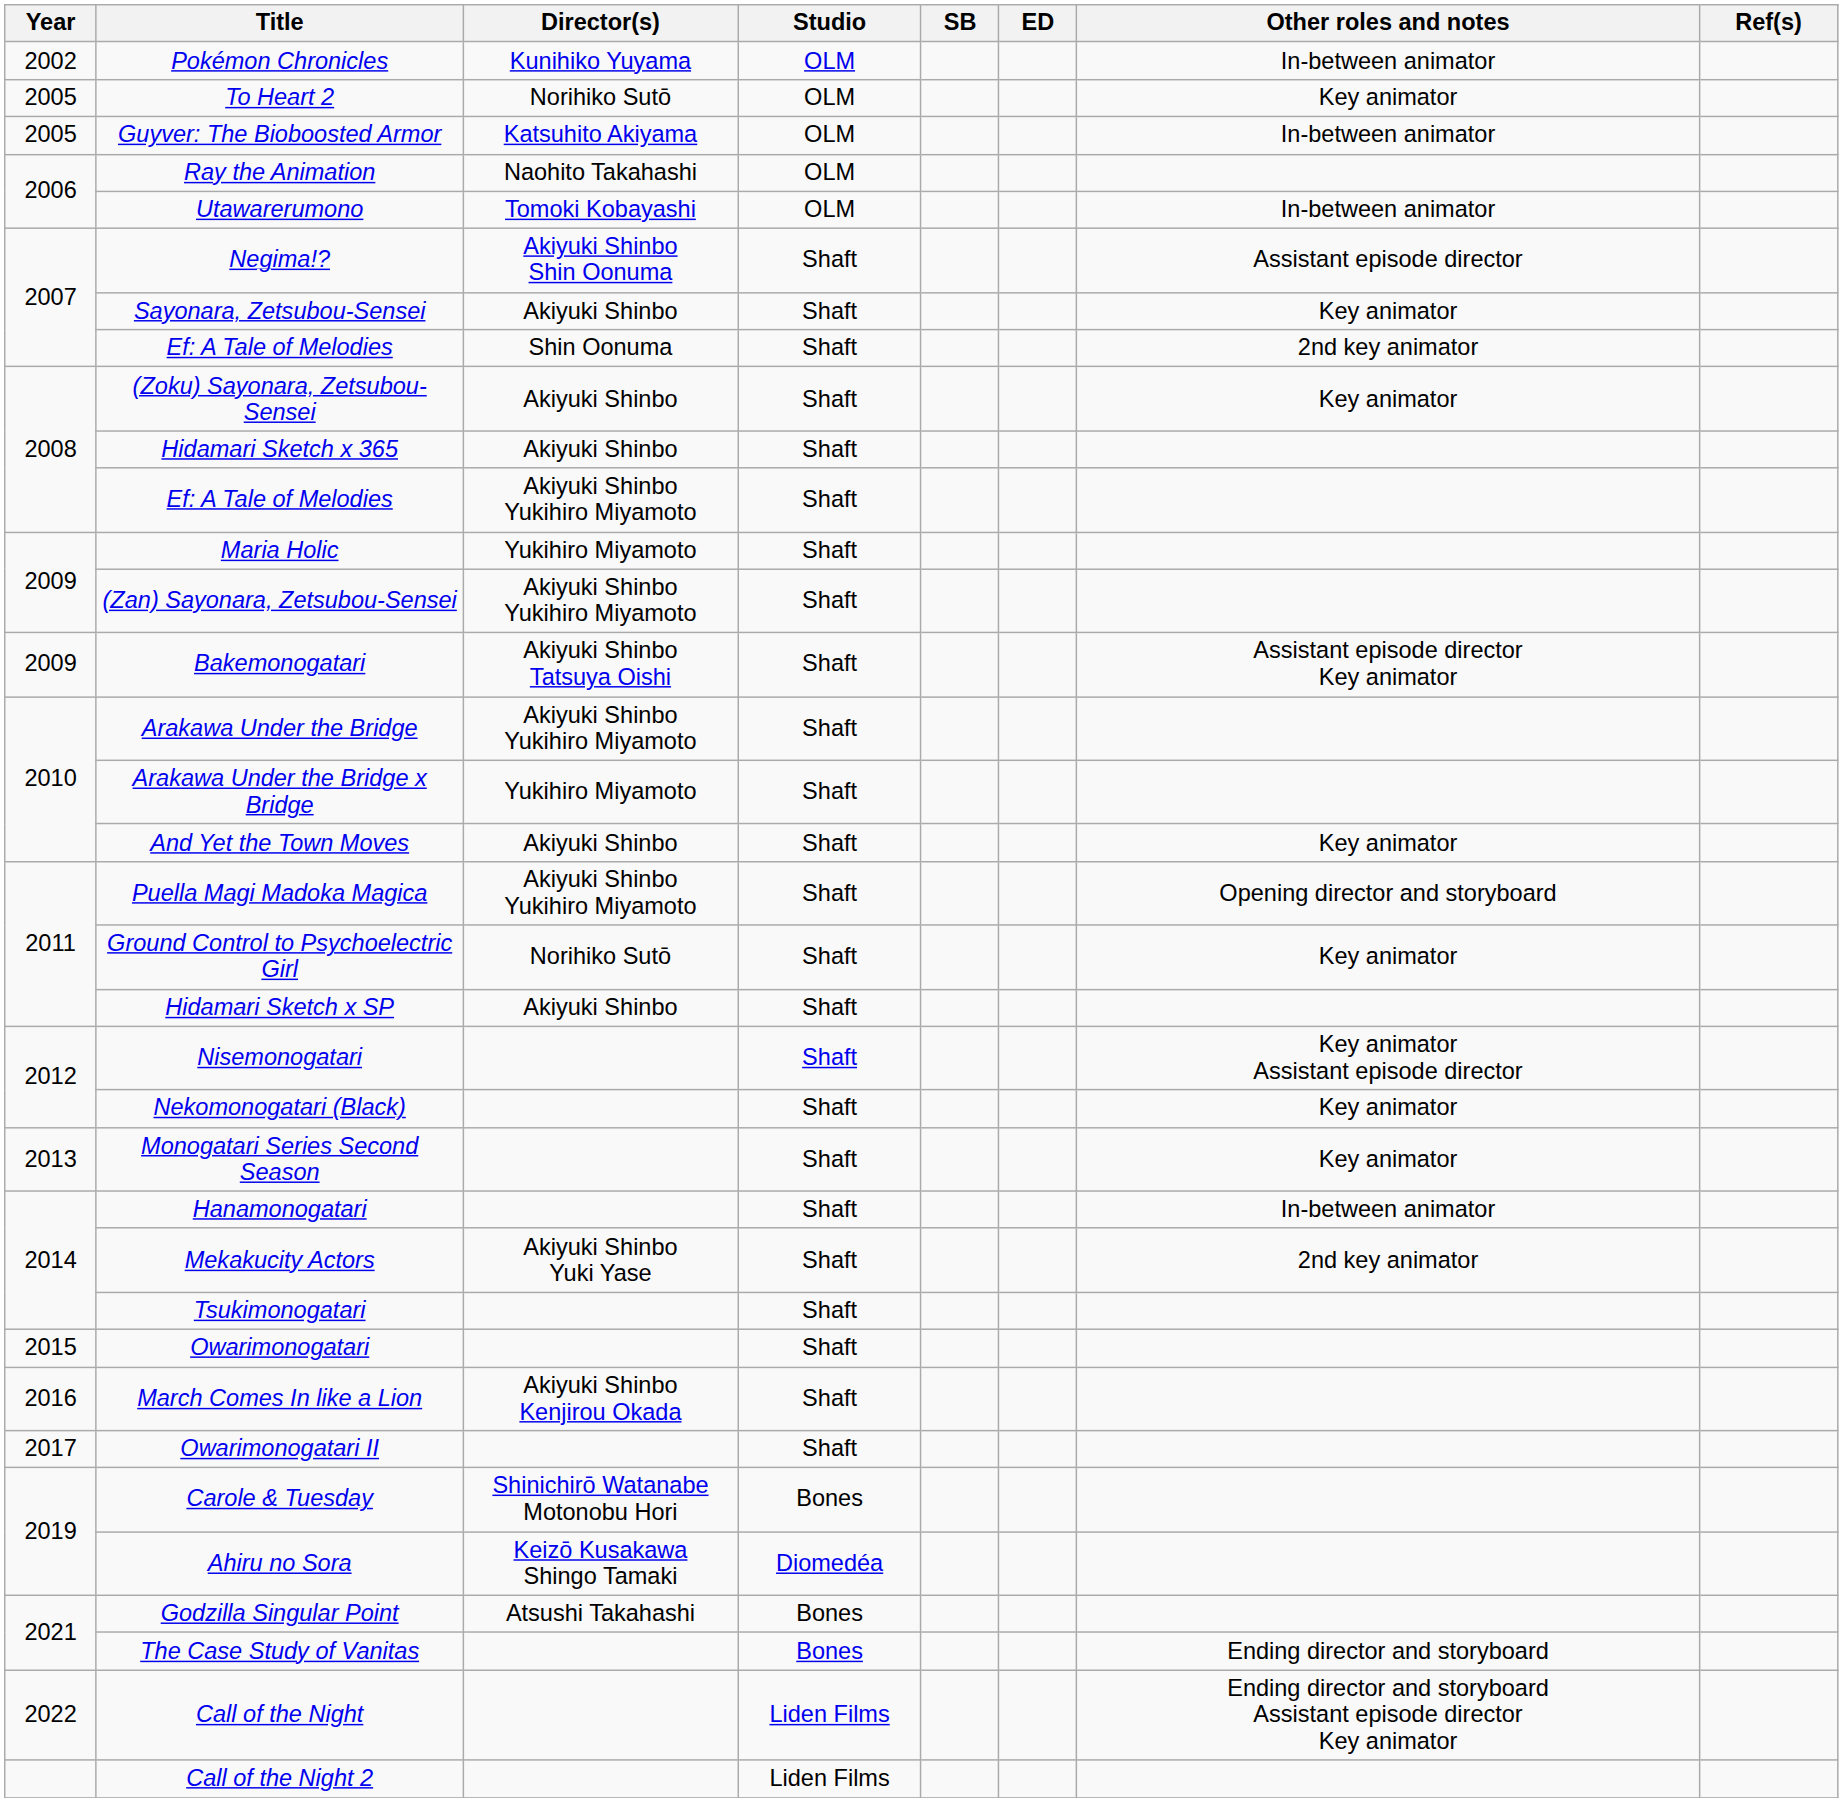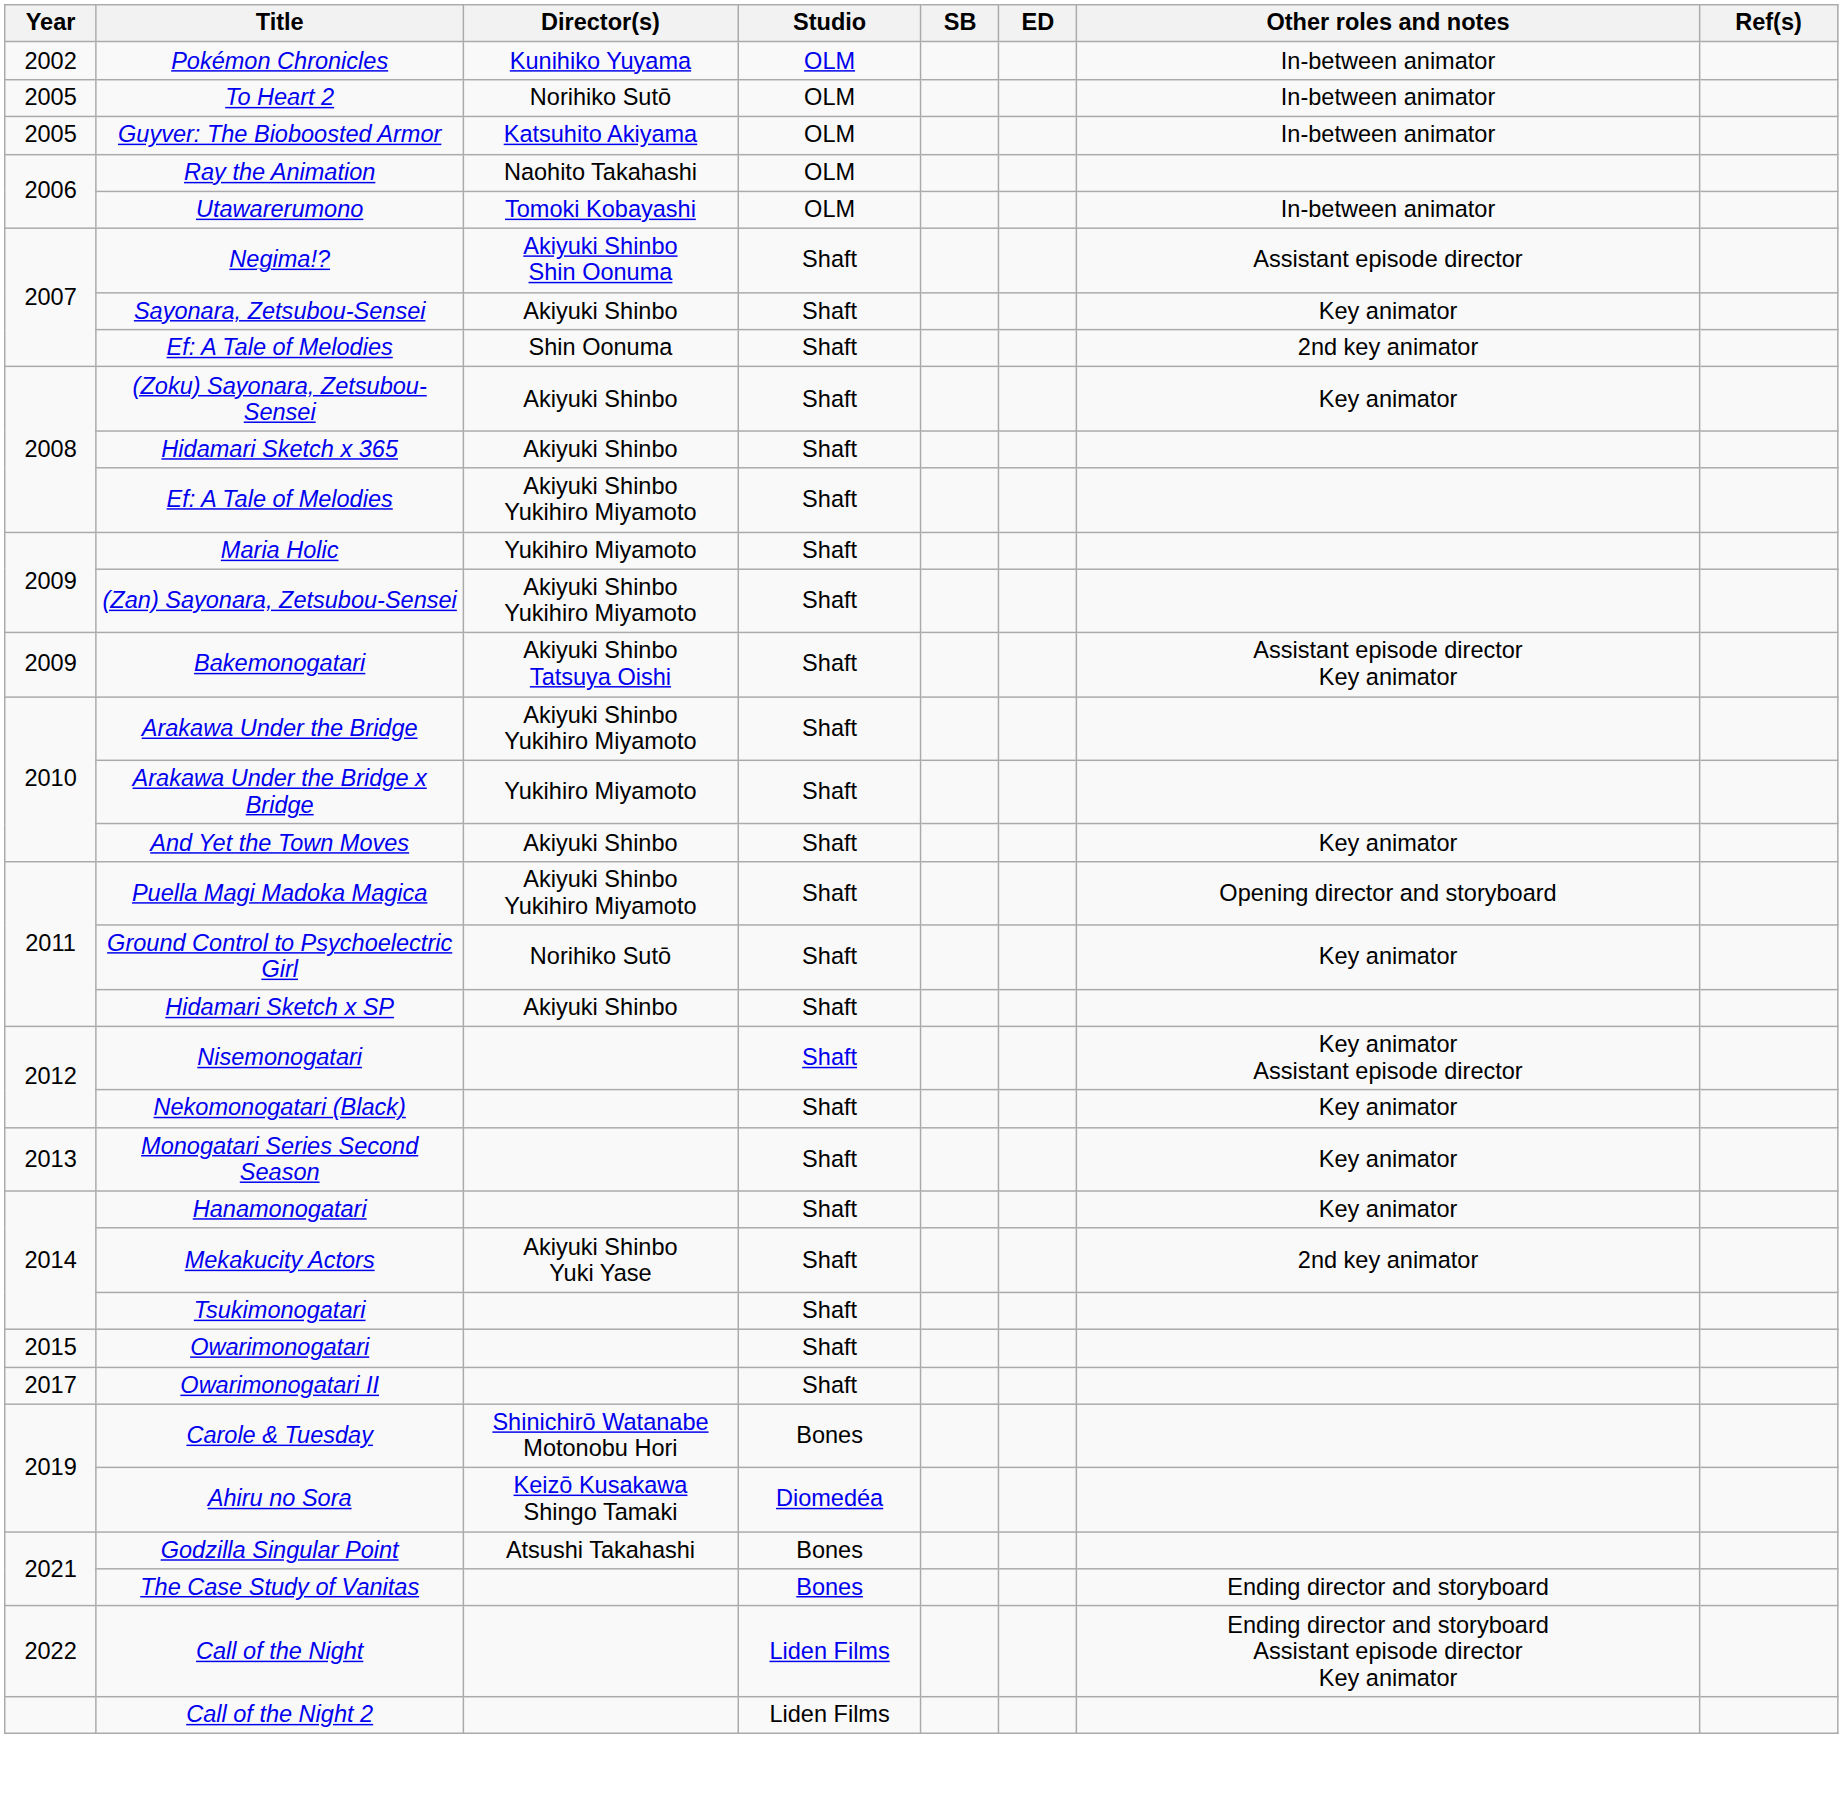To Heart 2 | Other roles and notes: Key animator -> In-between animator
Hanamonogatari | Other roles and notes: In-between animator -> Key animator
- row: 2016 | March Comes In like a Lion | Akiyuki Shinbo Kenjirou Okada | Shaft
